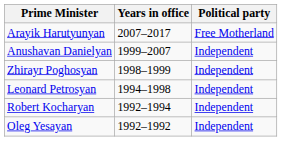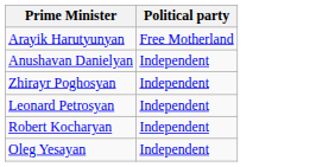- column: Years in office | 2007–2017 | 1999–2007 | 1998–1999 | 1994–1998 | 1992–1994 | 1992–1992
